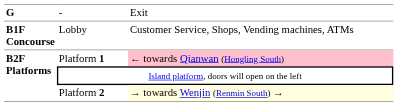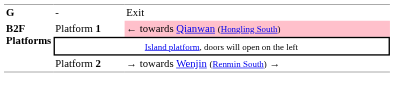- row: B1F Concourse | Lobby | Customer Service, Shops, Vending machines, ATMs
Platform 2 | column 3: lightyellow background -> no background
